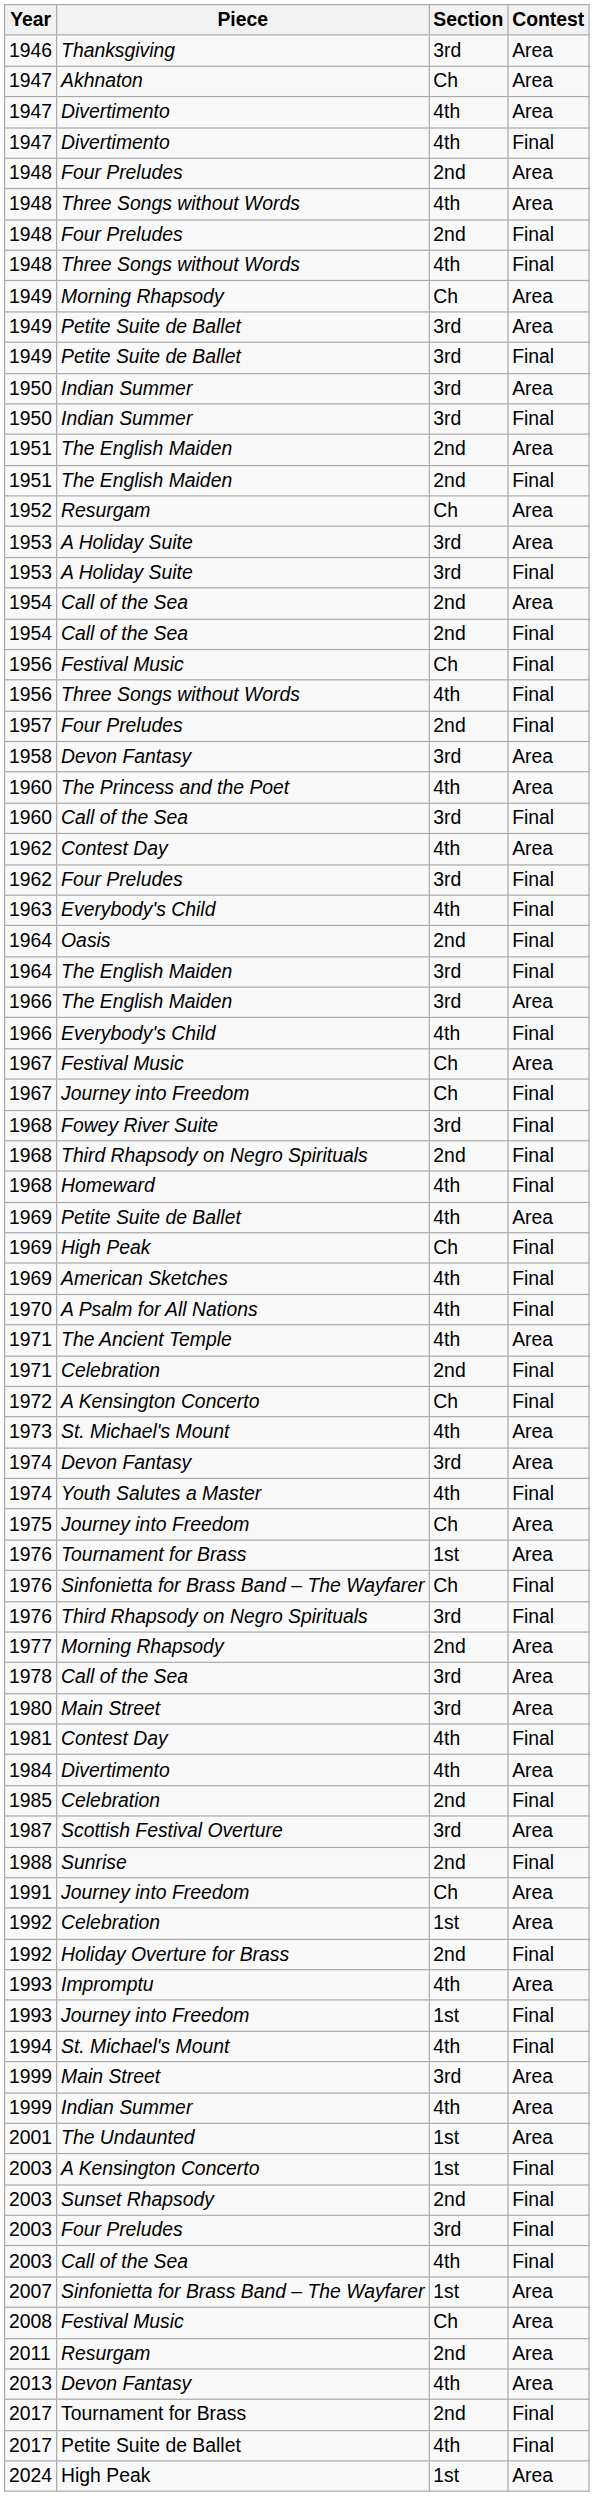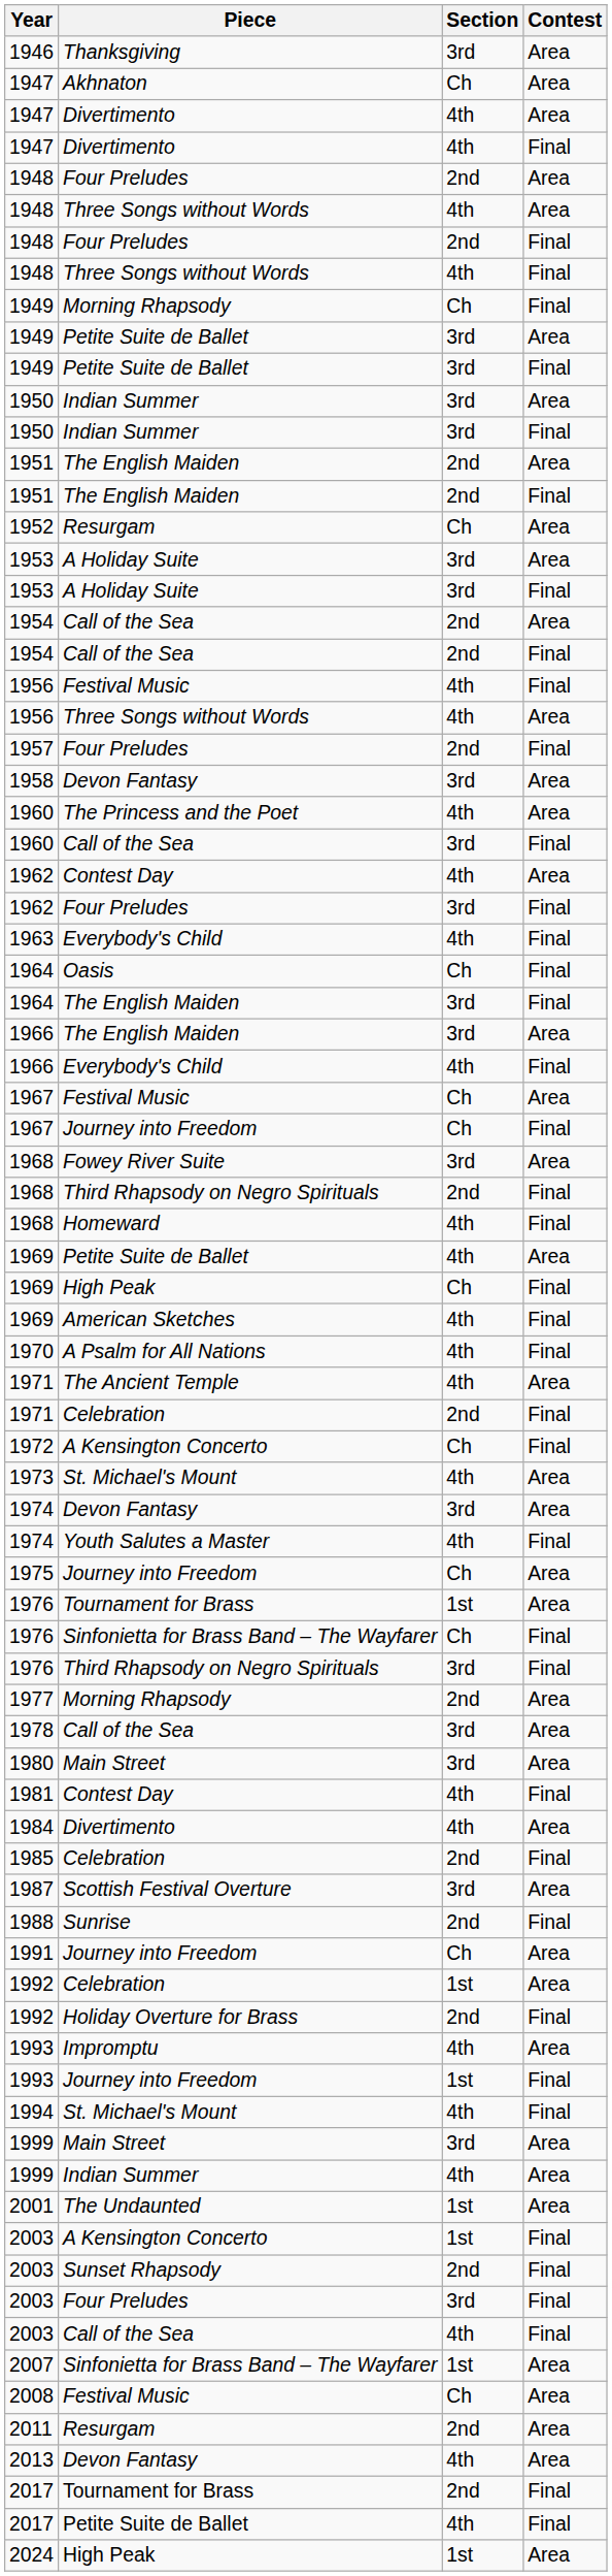1949 / Morning Rhapsody | Contest: Area -> Final
1956 / Festival Music | Section: Ch -> 4th
1956 / Three Songs without Words | Contest: Final -> Area
1964 / Oasis | Section: 2nd -> Ch
1968 / Fowey River Suite | Contest: Final -> Area
